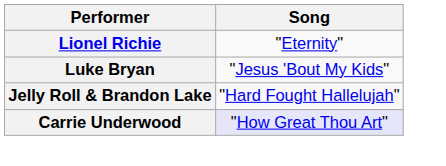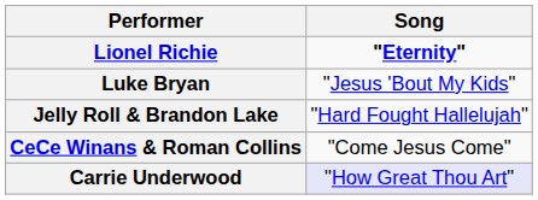Lionel Richie | Song: normal -> bold
+ row: CeCe Winans & Roman Collins | "Come Jesus Come"
